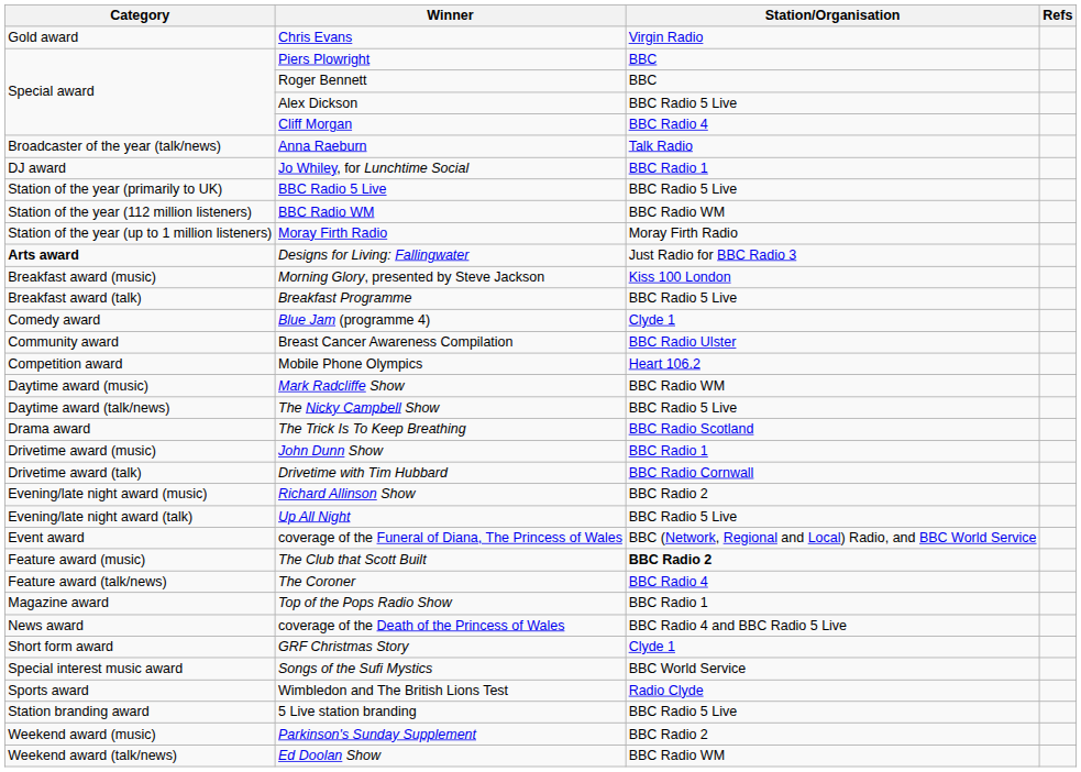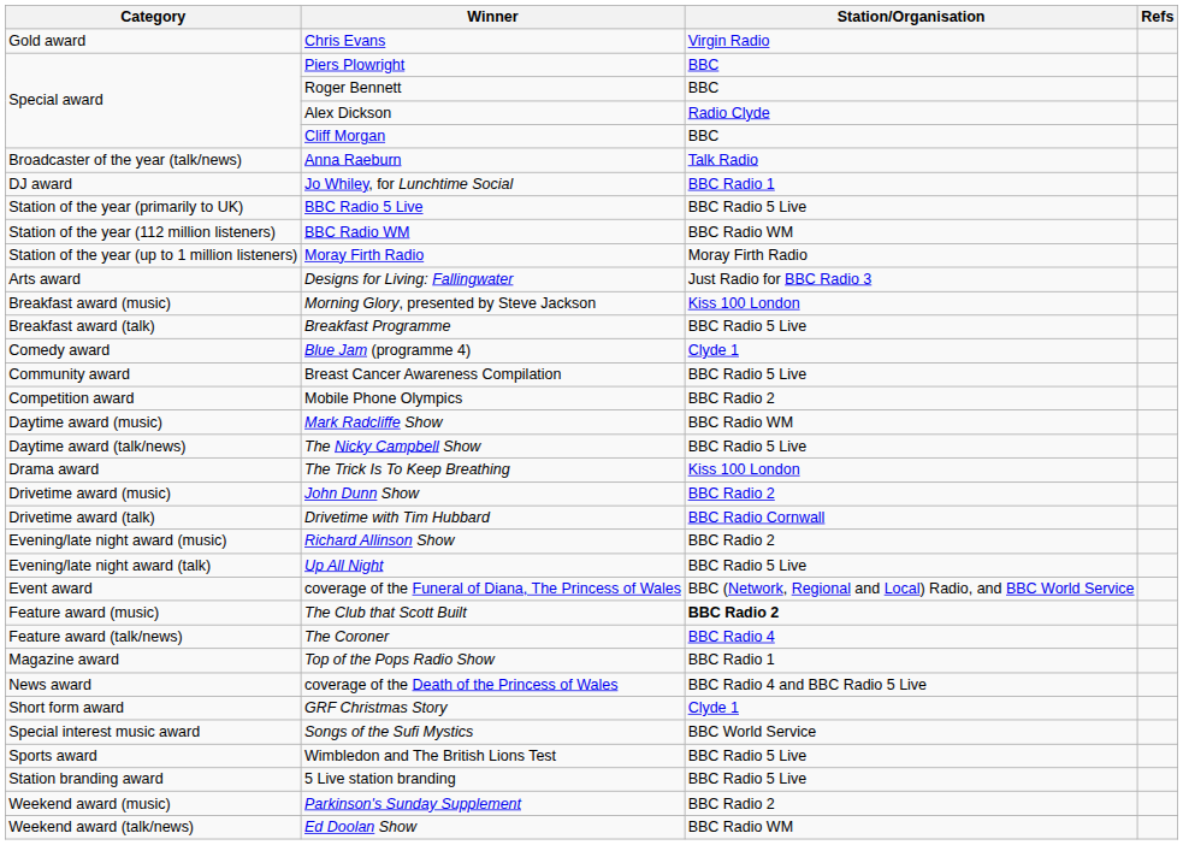Alex Dickson | Station/Organisation: BBC Radio 5 Live -> Radio Clyde
Cliff Morgan | Station/Organisation: BBC Radio 4 -> BBC
Designs for Living: Fallingwater | Category: bold -> normal
Breast Cancer Awareness Compilation | Station/Organisation: BBC Radio Ulster -> BBC Radio 5 Live
Mobile Phone Olympics | Station/Organisation: Heart 106.2 -> BBC Radio 2
The Trick Is To Keep Breathing | Station/Organisation: BBC Radio Scotland -> Kiss 100 London
John Dunn Show | Station/Organisation: BBC Radio 1 -> BBC Radio 2
Wimbledon and The British Lions Test | Station/Organisation: Radio Clyde -> BBC Radio 5 Live
